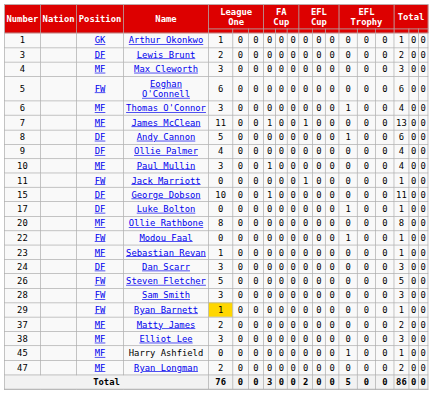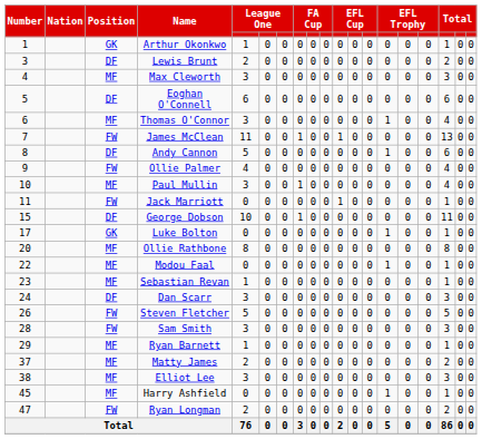Eoghan O'Connell | Position: FW -> DF
James McClean | Position: MF -> FW
Ollie Palmer | Position: DF -> FW
Luke Bolton | Position: DF -> GK
Modou Faal | Position: FW -> MF
Ryan Barnett | Position: FW -> MF
Ryan Barnett | column 5: gold background -> no background
Ryan Longman | Position: MF -> FW
